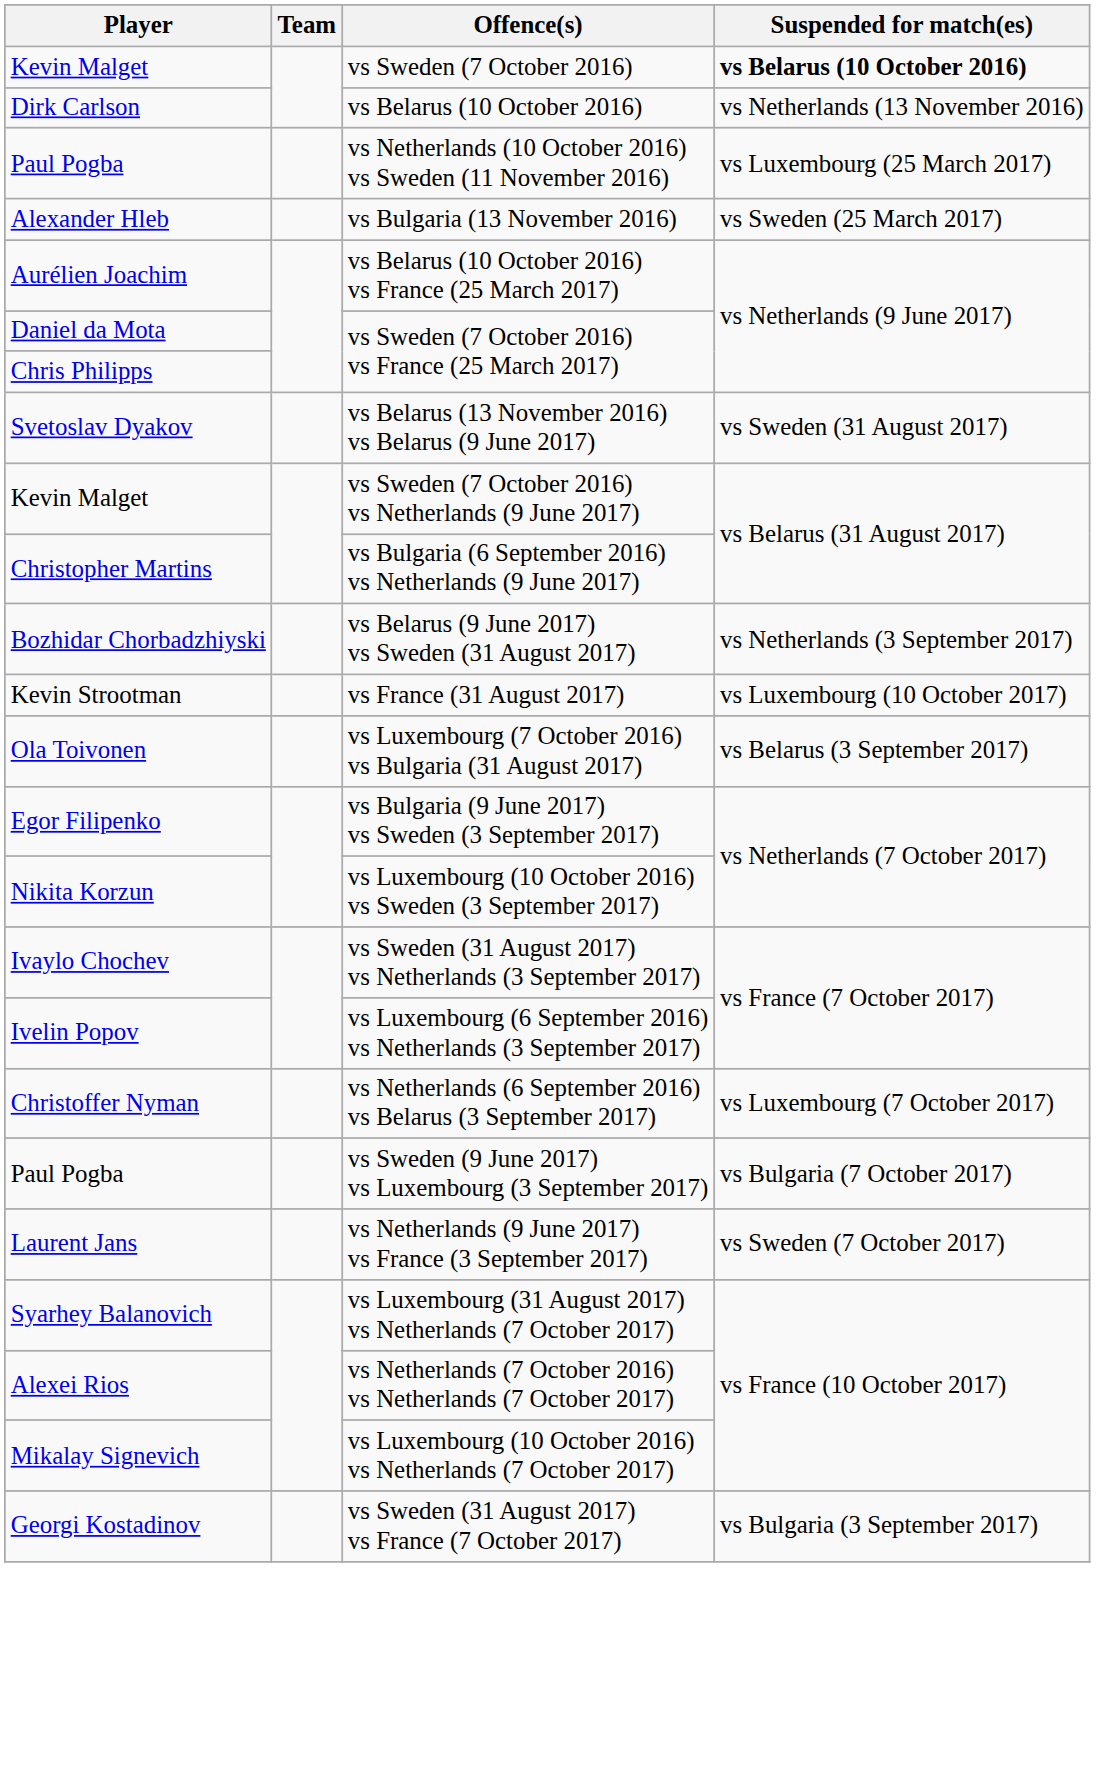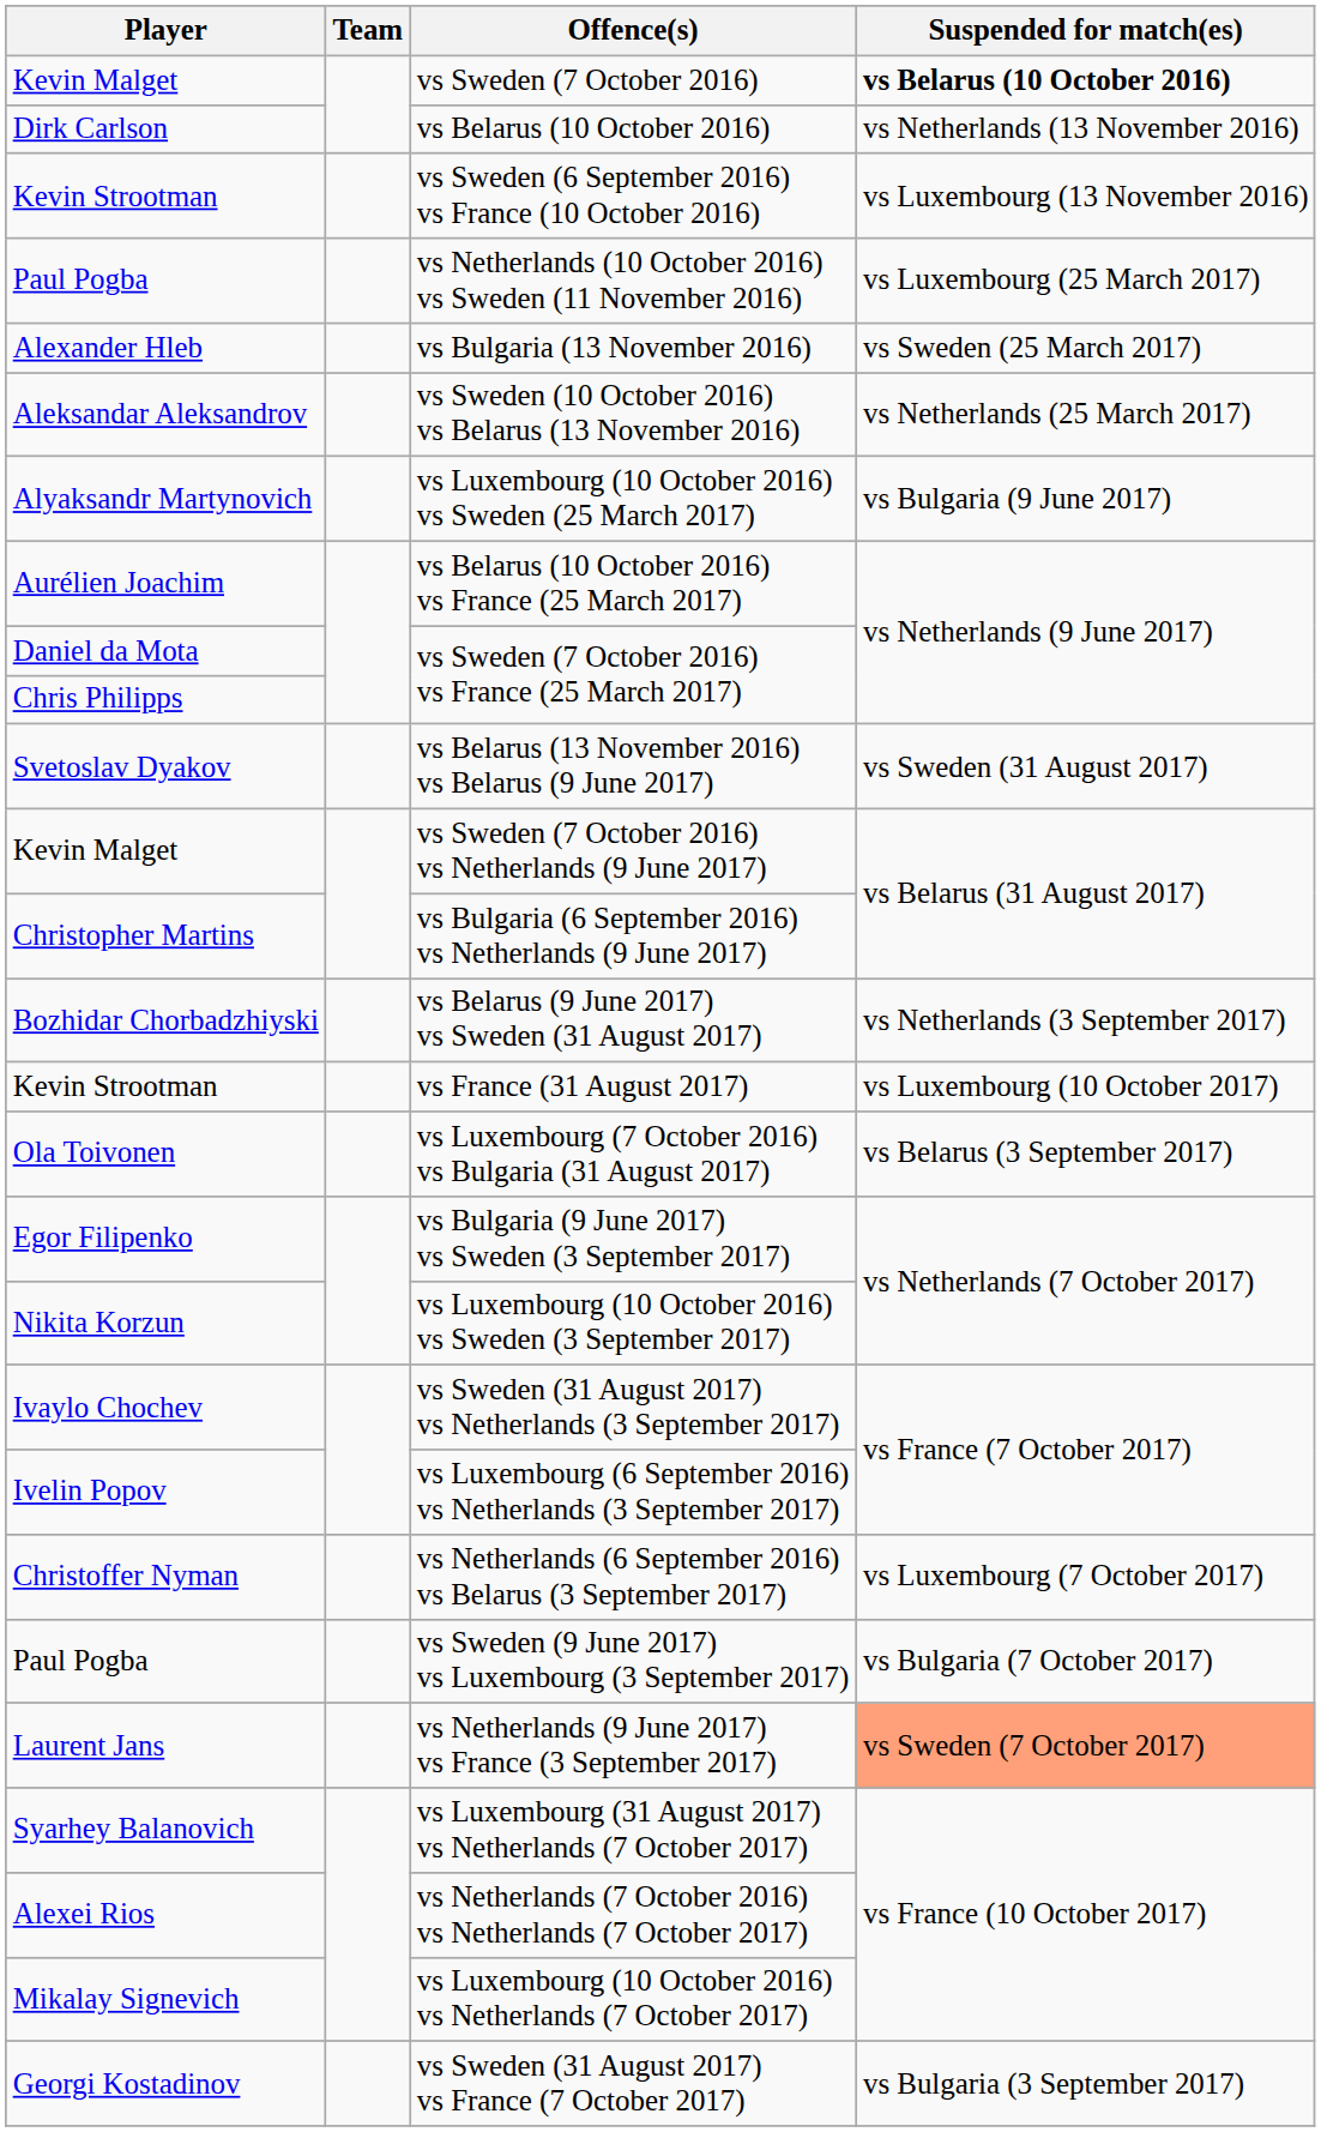+ row: Kevin Strootman | vs Sweden (6 September 2016) vs France (10 October 2016) | vs Luxembourg (13 November 2016)
+ row: Aleksandar Aleksandrov | vs Sweden (10 October 2016) vs Belarus (13 November 2016) | vs Netherlands (25 March 2017)
+ row: Alyaksandr Martynovich | vs Luxembourg (10 October 2016) vs Sweden (25 March 2017) | vs Bulgaria (9 June 2017)
vs Netherlands (9 June 2017) vs France (3 September 2017) | Suspended for match(es): no background -> lightsalmon background
